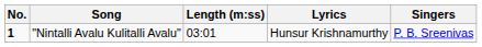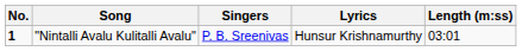columns swapped: Singers <-> Length (m:ss)
